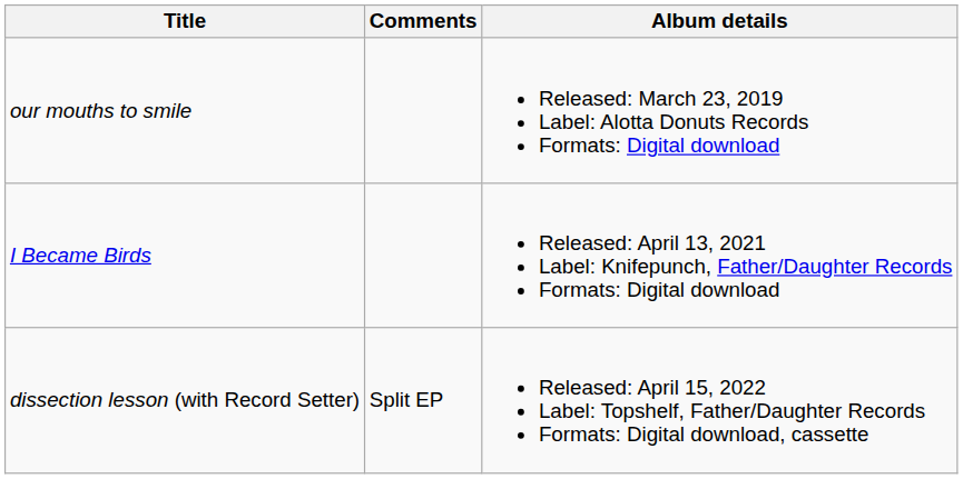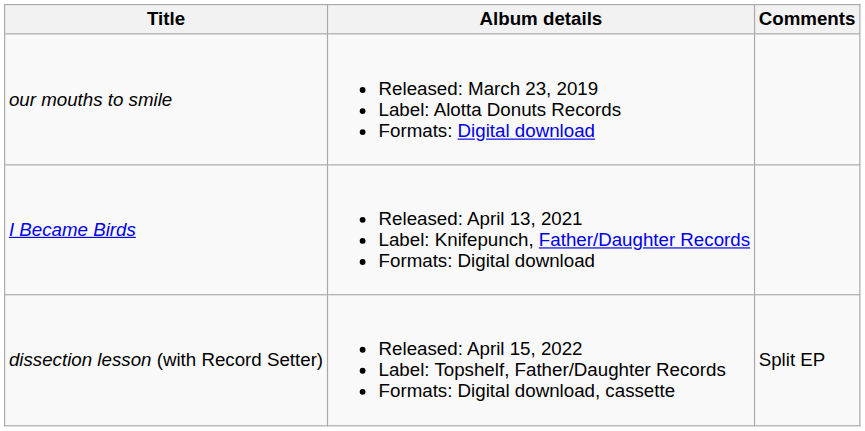columns swapped: Album details <-> Comments
